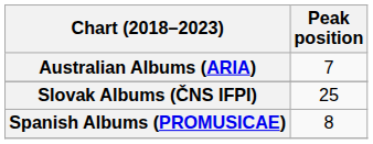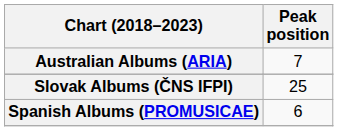Spanish Albums (PROMUSICAE) | Peak position: 8 -> 6
